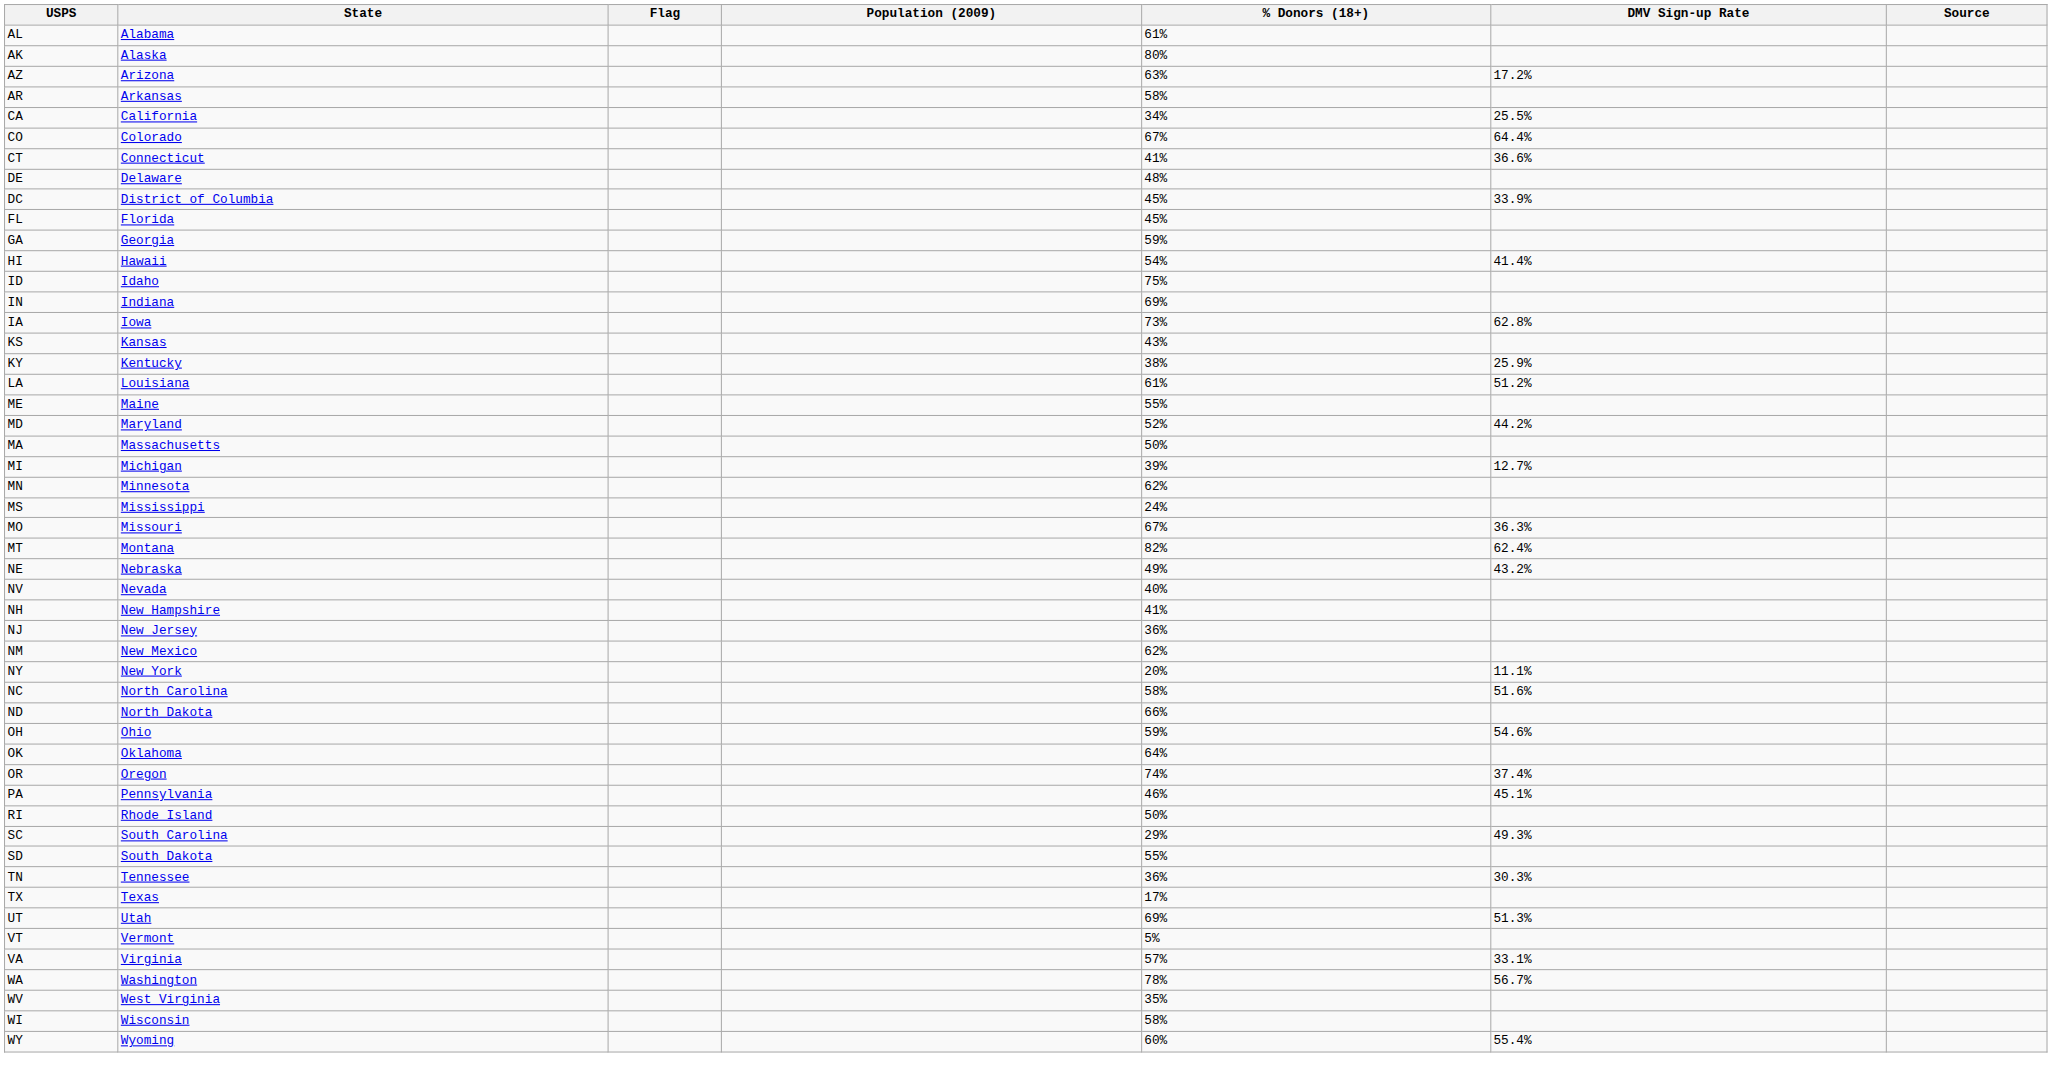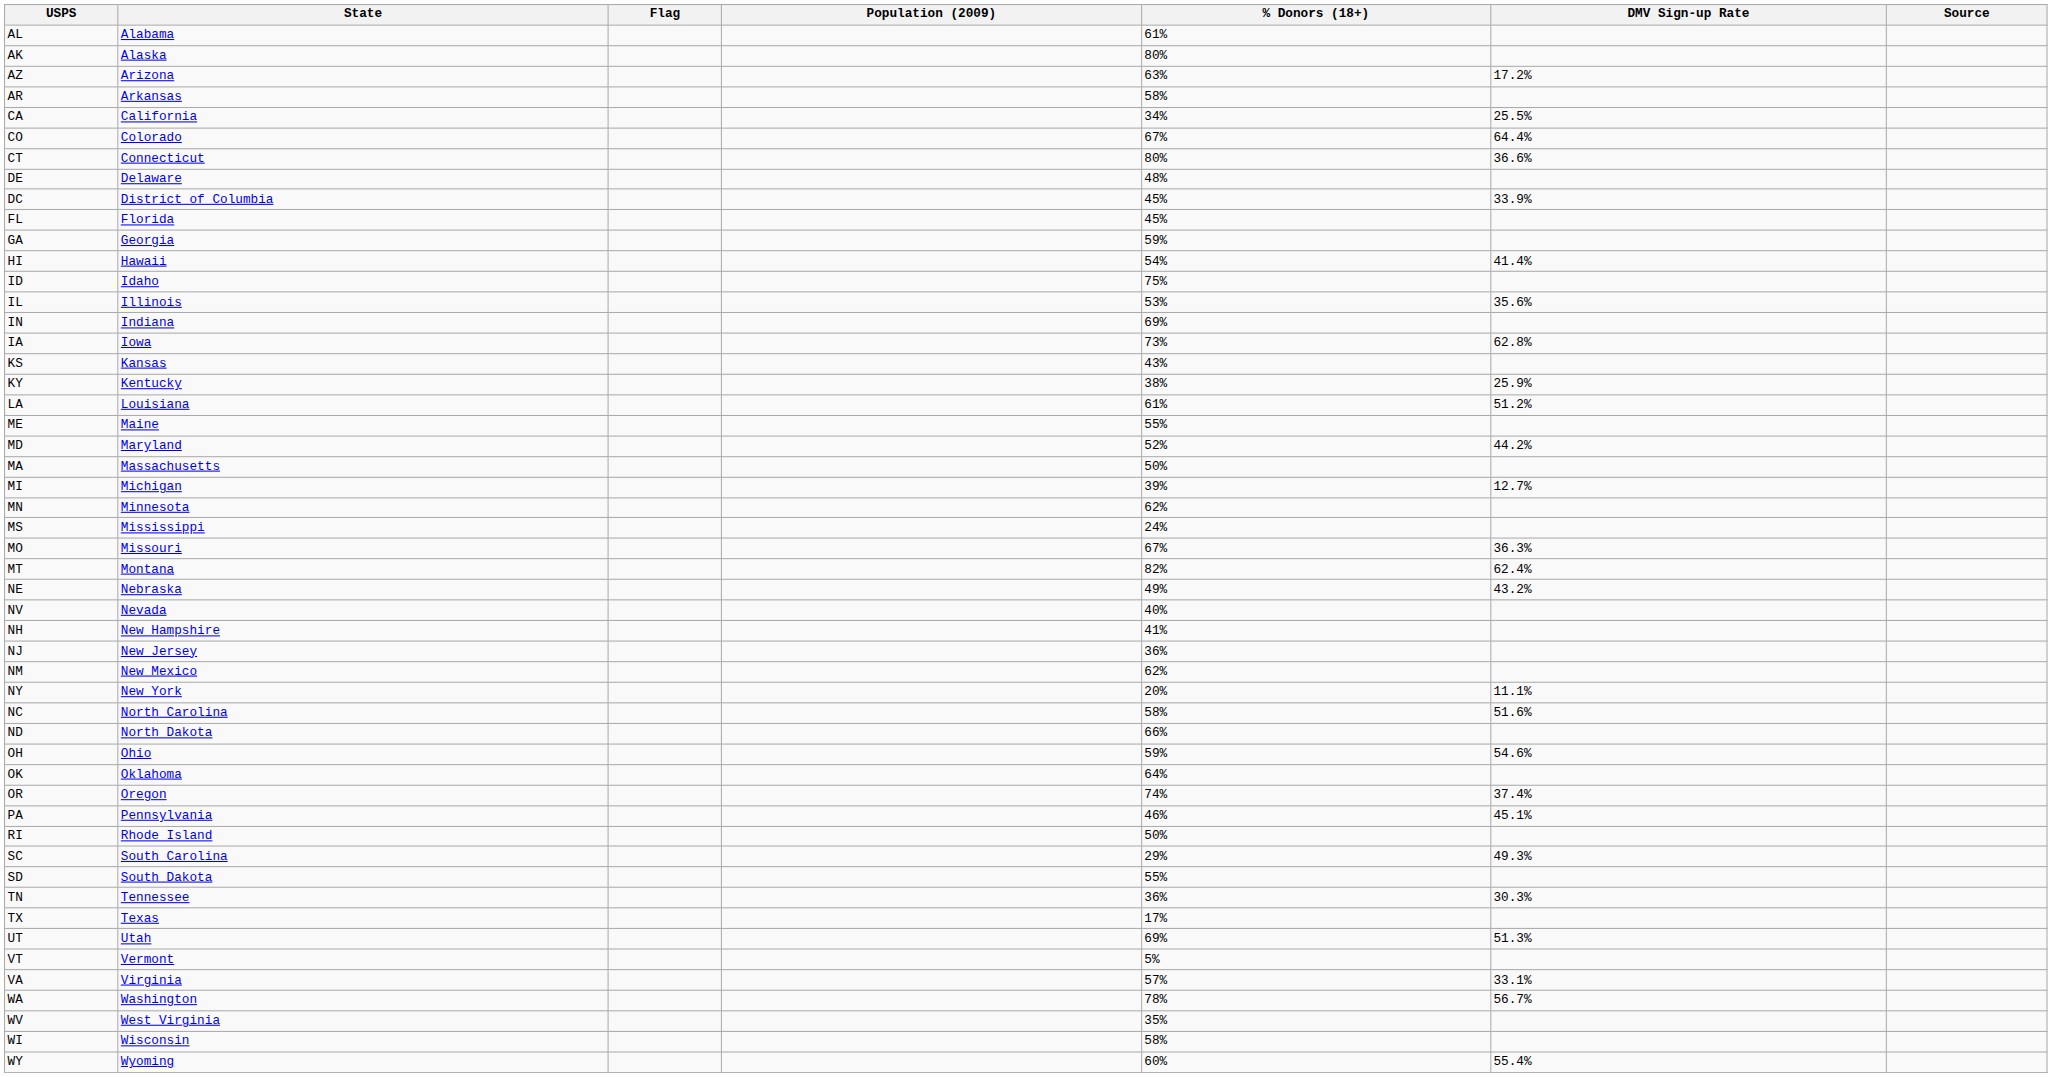CT | % Donors (18+): 41% -> 80%
+ row: IL | Illinois | 53% | 35.6%
